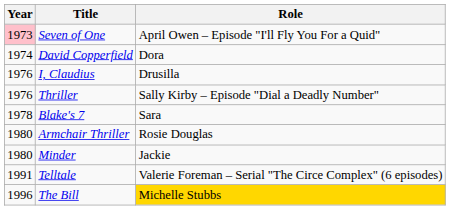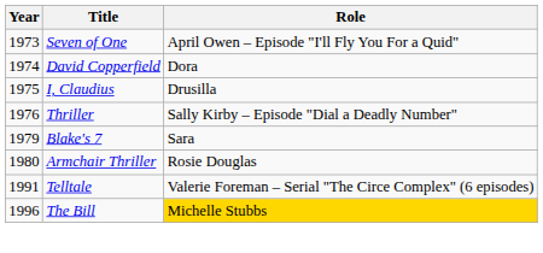Seven of One | Year: pink background -> no background
I, Claudius | Year: 1976 -> 1975
Blake's 7 | Year: 1978 -> 1979
- row: 1980 | Minder | Jackie
